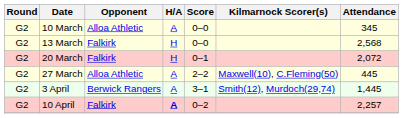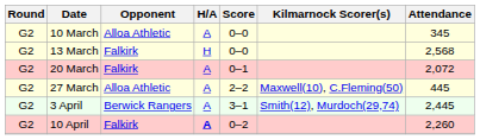20 March | H/A: H -> A
3 April | Attendance: 1,445 -> 2,445
10 April | Attendance: 2,257 -> 2,260
